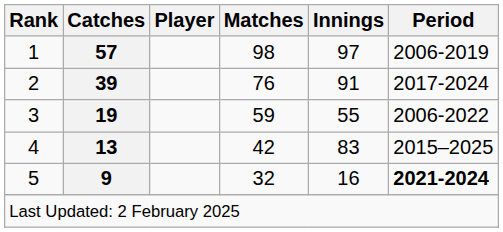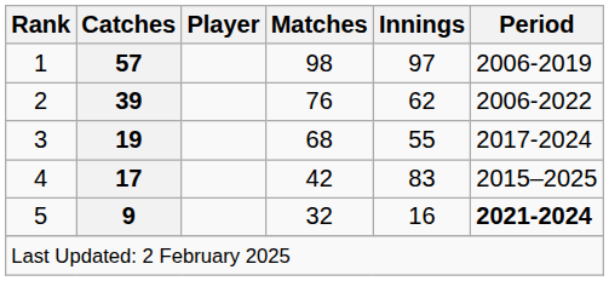2 | Innings: 91 -> 62
2 | Period: 2017-2024 -> 2006-2022
3 | Matches: 59 -> 68
3 | Period: 2006-2022 -> 2017-2024
4 | Catches: 13 -> 17
